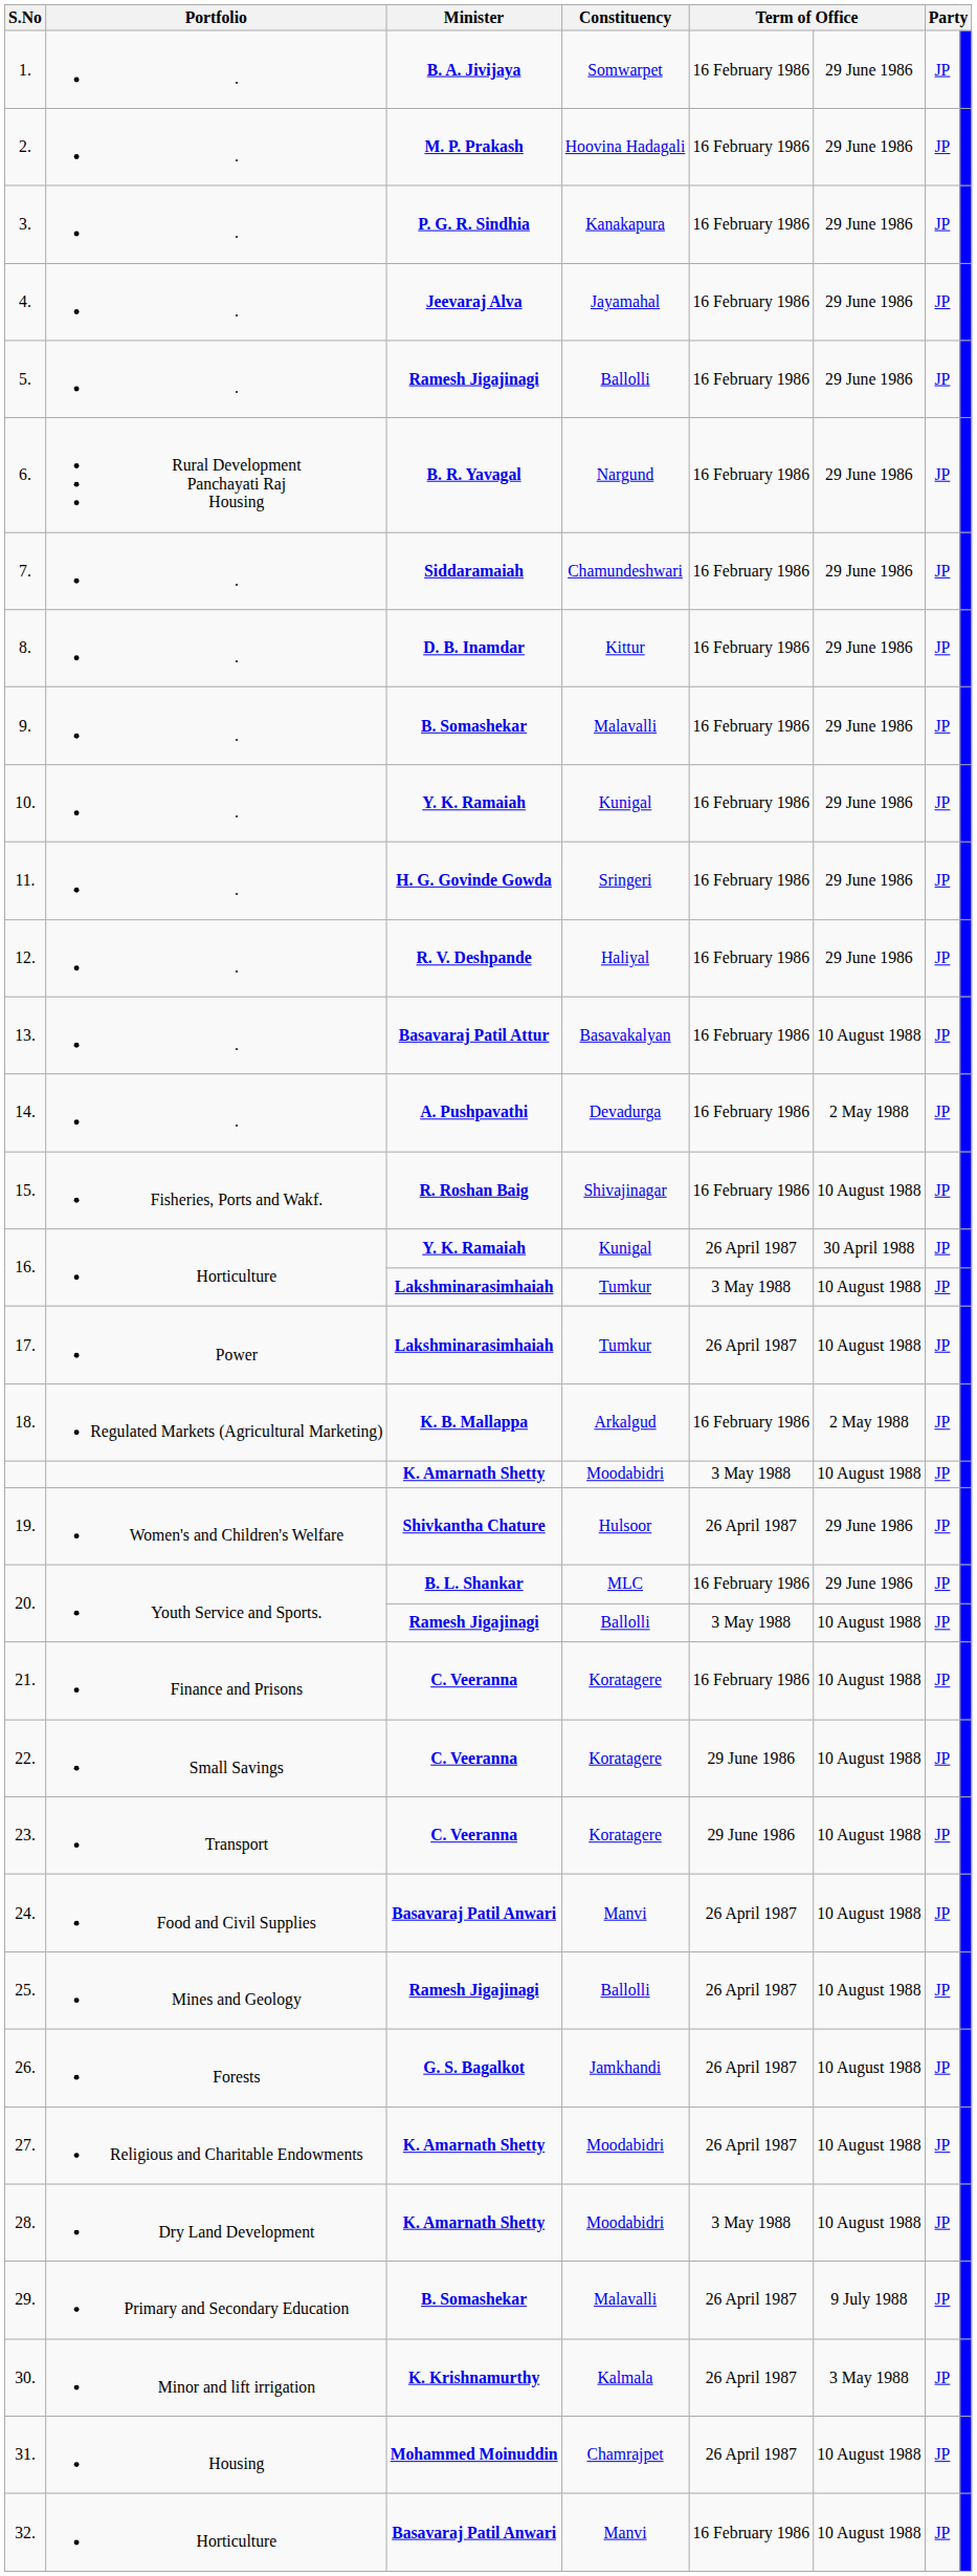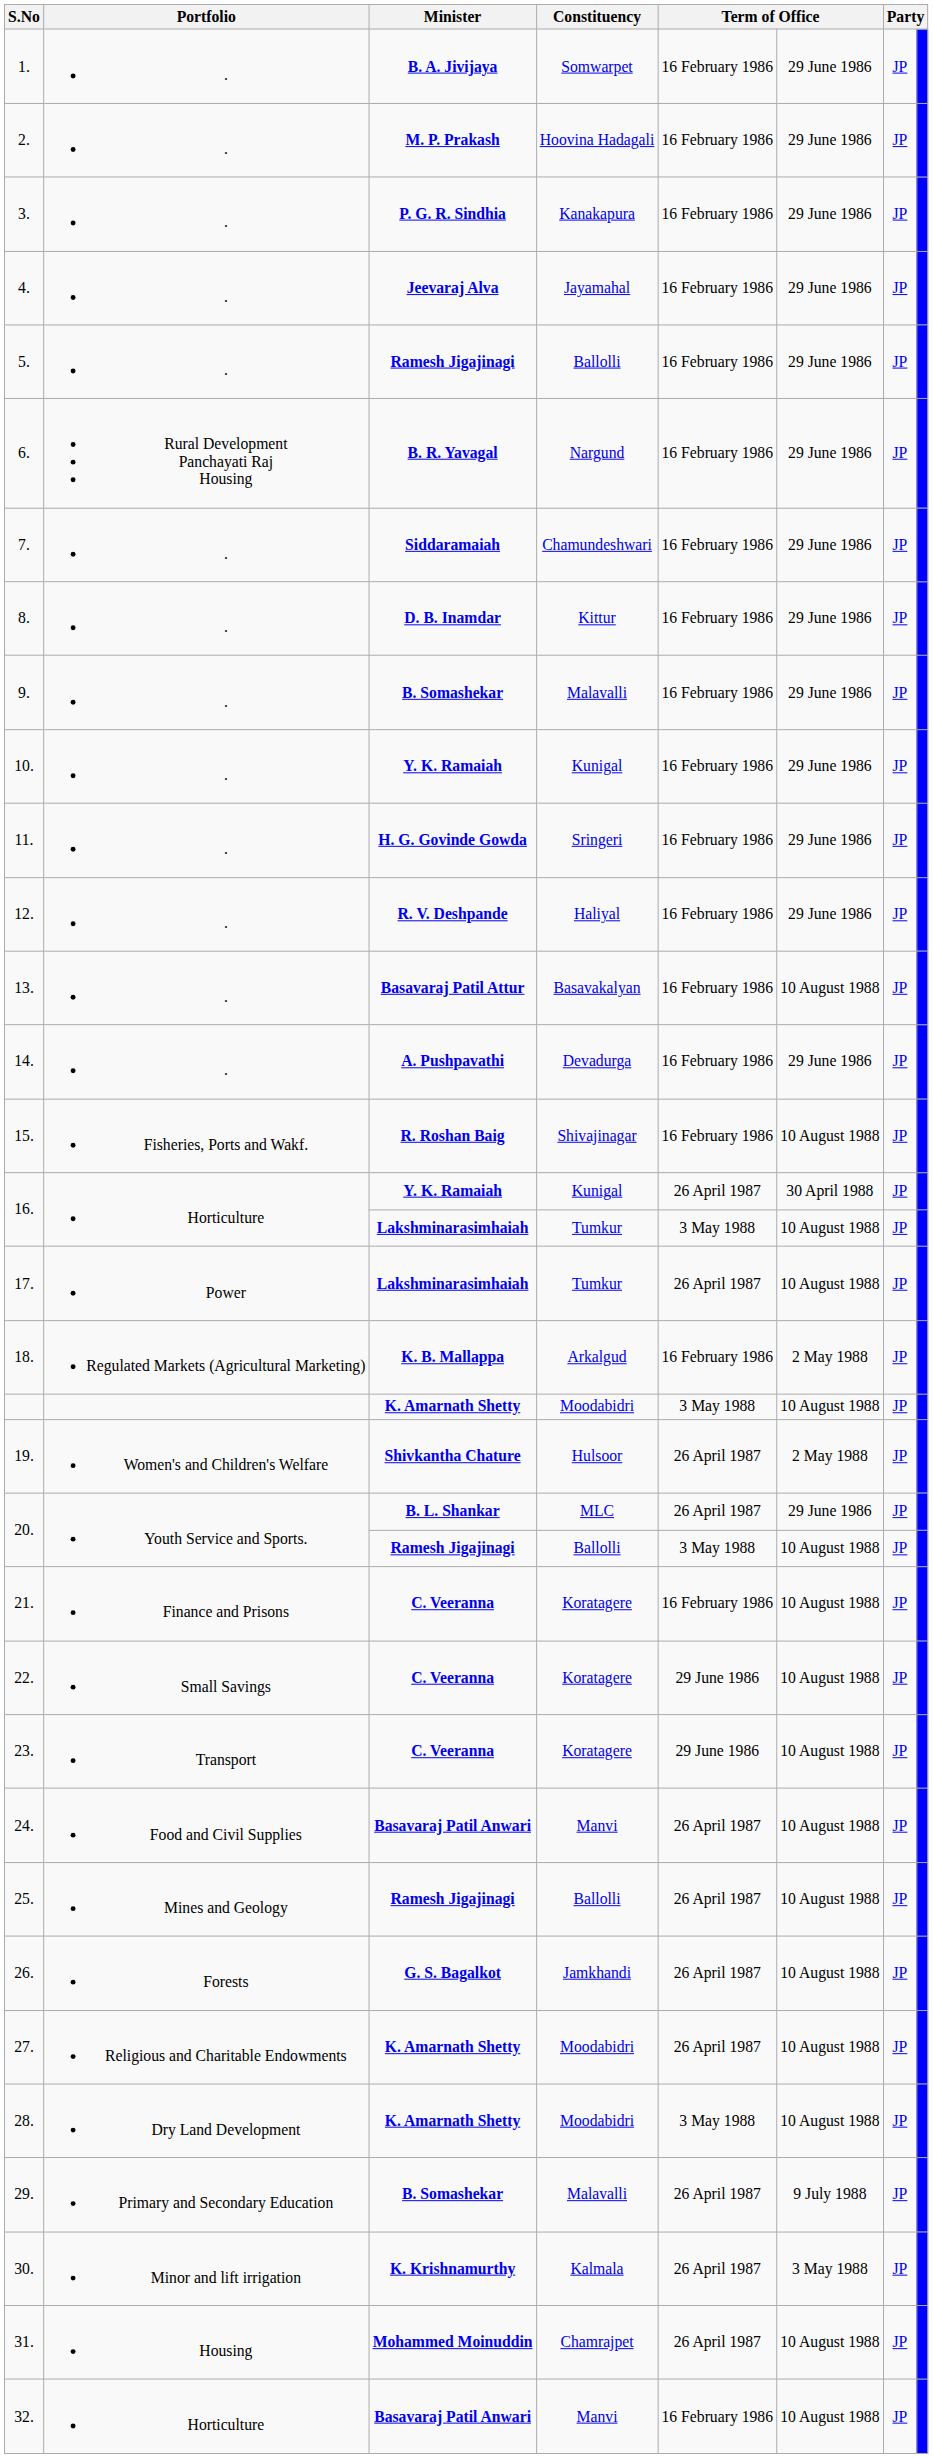14. | column 6: 2 May 1988 -> 29 June 1986
19. | column 6: 29 June 1986 -> 2 May 1988
20. / B. L. Shankar | column 5: 16 February 1986 -> 26 April 1987
